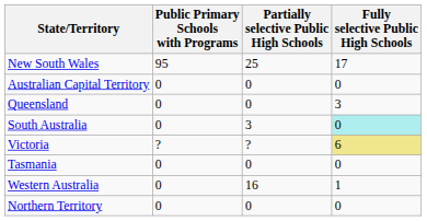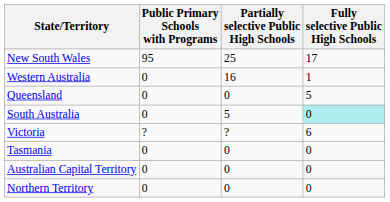rows swapped: Western Australia <-> Australian Capital Territory
Queensland | Fully selective Public High Schools: 3 -> 5
South Australia | Partially selective Public High Schools: 3 -> 5
Victoria | Fully selective Public High Schools: khaki background -> no background
